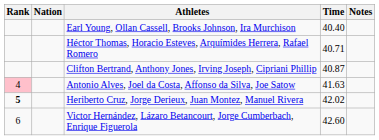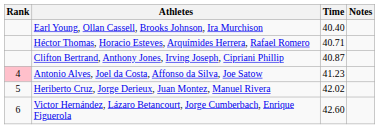- column: Nation
Antonio Alves, Joel da Costa, Affonso da Silva, Joe Satow | Time: 41.63 -> 41.23
Heriberto Cruz, Jorge Derieux, Juan Montez, Manuel Rivera | Rank: bold -> normal
